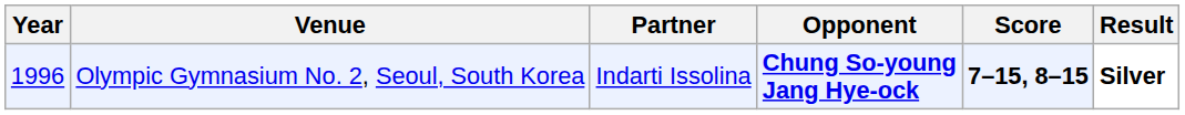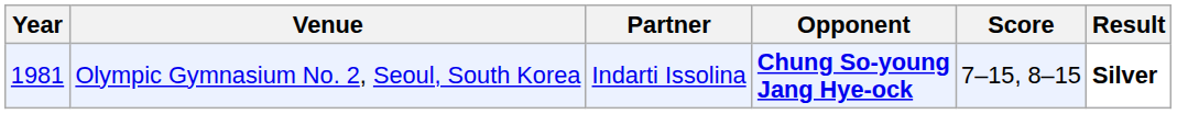Olympic Gymnasium No. 2, Seoul, South Korea | Year: 1996 -> 1981
Olympic Gymnasium No. 2, Seoul, South Korea | Score: bold -> normal
